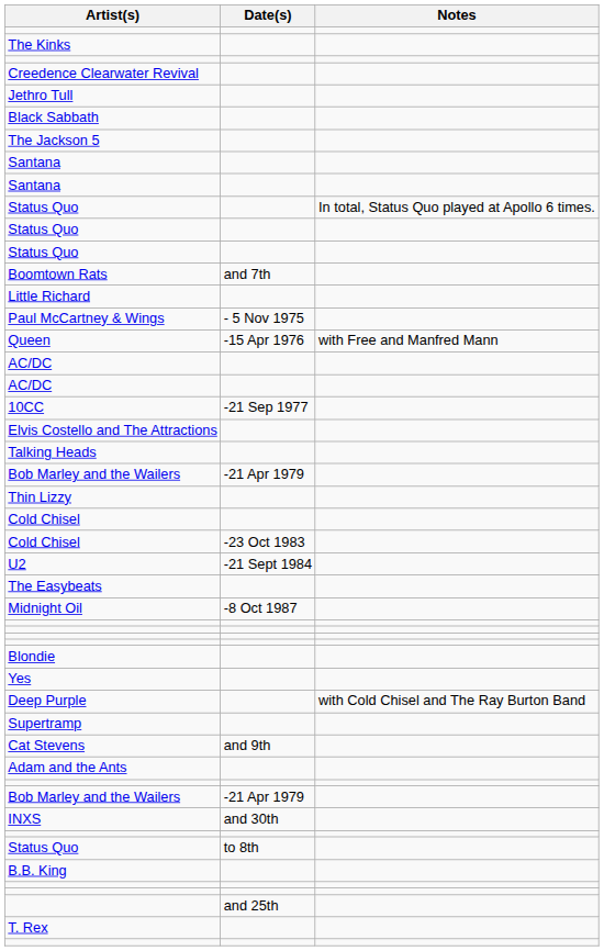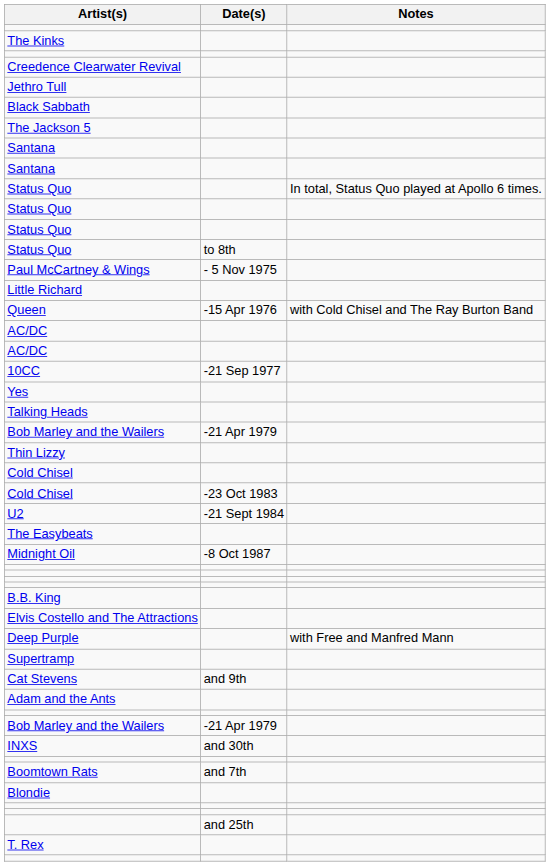rows swapped: Status Quo / to 8th <-> Boomtown Rats
rows swapped: Little Richard <-> Paul McCartney & Wings
Queen | Notes: with Free and Manfred Mann -> with Cold Chisel and The Ray Burton Band
rows swapped: Elvis Costello and The Attractions <-> Yes
rows swapped: B.B. King <-> Blondie
Deep Purple | Notes: with Cold Chisel and The Ray Burton Band -> with Free and Manfred Mann
